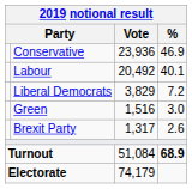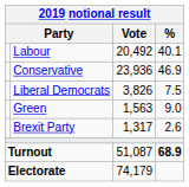rows swapped: Conservative <-> Labour
Liberal Democrats | Vote: 3,829 -> 3,826
Liberal Democrats | %: 7.2 -> 7.5
Green | Vote: 1,516 -> 1,563
Green | %: 3.0 -> 9.0
Turnout | Vote: 51,084 -> 51,087
